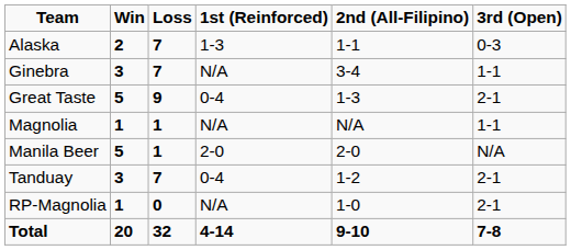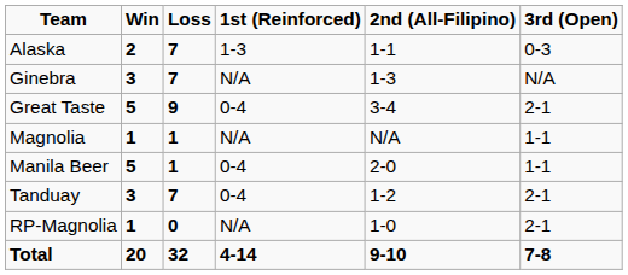Ginebra | 2nd (All-Filipino): 3-4 -> 1-3
Ginebra | 3rd (Open): 1-1 -> N/A
Great Taste | 2nd (All-Filipino): 1-3 -> 3-4
Manila Beer | 1st (Reinforced): 2-0 -> 0-4
Manila Beer | 3rd (Open): N/A -> 1-1
